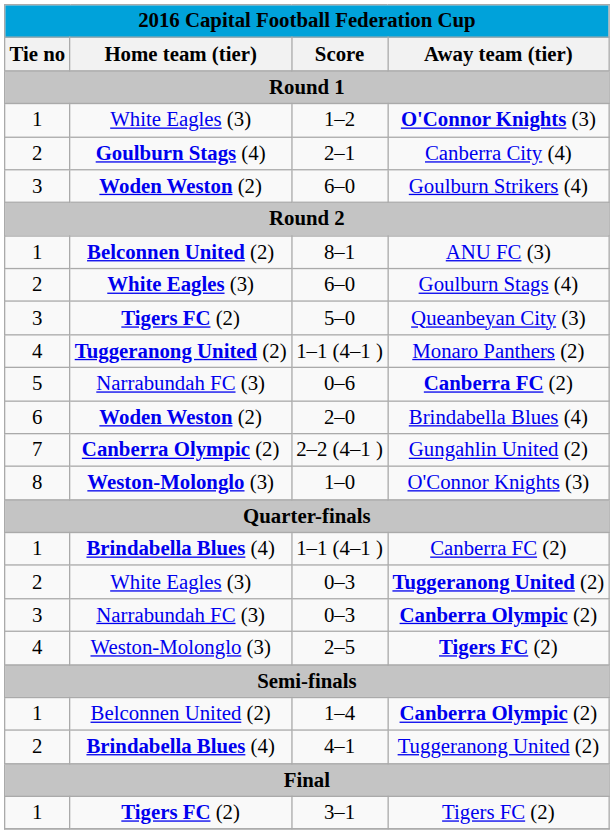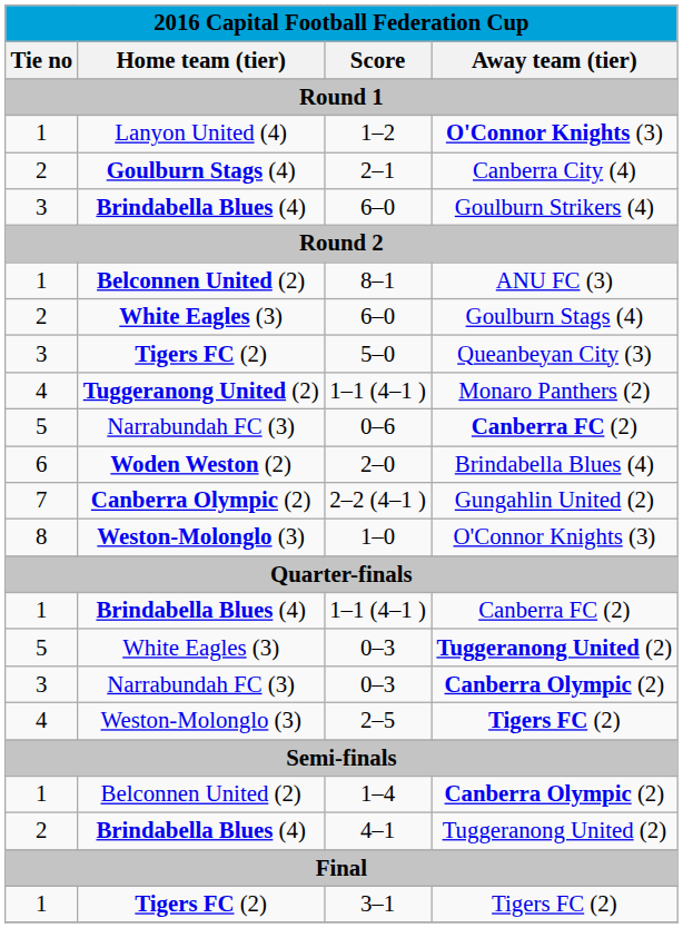1–2 | Home team (tier): White Eagles (3) -> Lanyon United (4)
6–0 / Goulburn Strikers (4) | Home team (tier): Woden Weston (2) -> Brindabella Blues (4)
0–3 / Tuggeranong United (2) | Tie no: 2 -> 5
